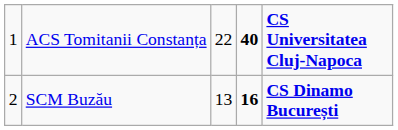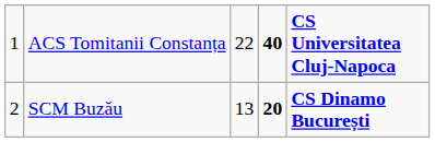SCM Buzău | column 4: 16 -> 20
